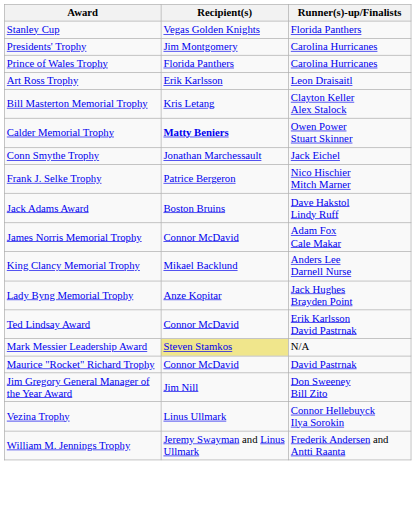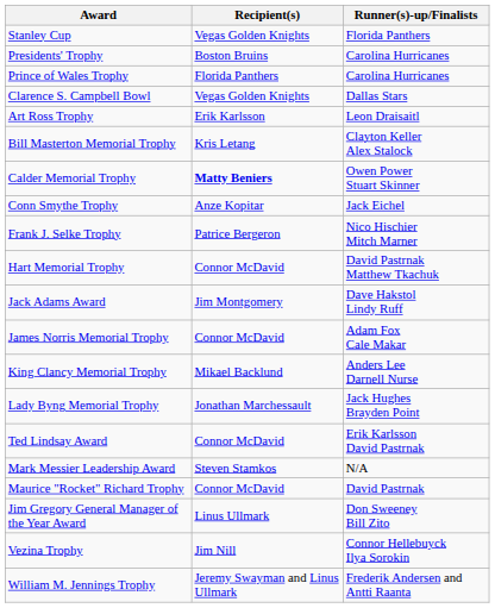Presidents' Trophy | Recipient(s): Jim Montgomery -> Boston Bruins
+ row: Clarence S. Campbell Bowl | Vegas Golden Knights | Dallas Stars
Conn Smythe Trophy | Recipient(s): Jonathan Marchessault -> Anze Kopitar
+ row: Hart Memorial Trophy | Connor McDavid | David Pastrnak Matthew Tkachuk
Jack Adams Award | Recipient(s): Boston Bruins -> Jim Montgomery
Lady Byng Memorial Trophy | Recipient(s): Anze Kopitar -> Jonathan Marchessault
Mark Messier Leadership Award | Recipient(s): khaki background -> no background
Jim Gregory General Manager of the Year Award | Recipient(s): Jim Nill -> Linus Ullmark
Vezina Trophy | Recipient(s): Linus Ullmark -> Jim Nill
